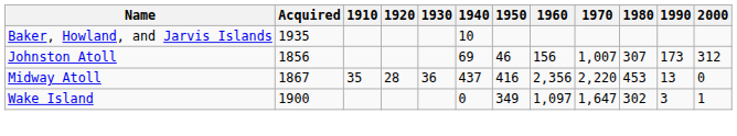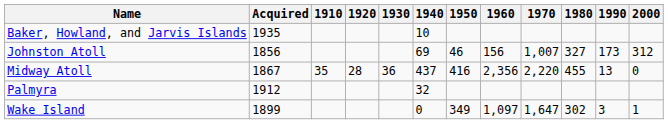Johnston Atoll | 1980: 307 -> 327
Midway Atoll | 1980: 453 -> 455
+ row: Palmyra | 1912 | 32
Wake Island | Acquired: 1900 -> 1899
